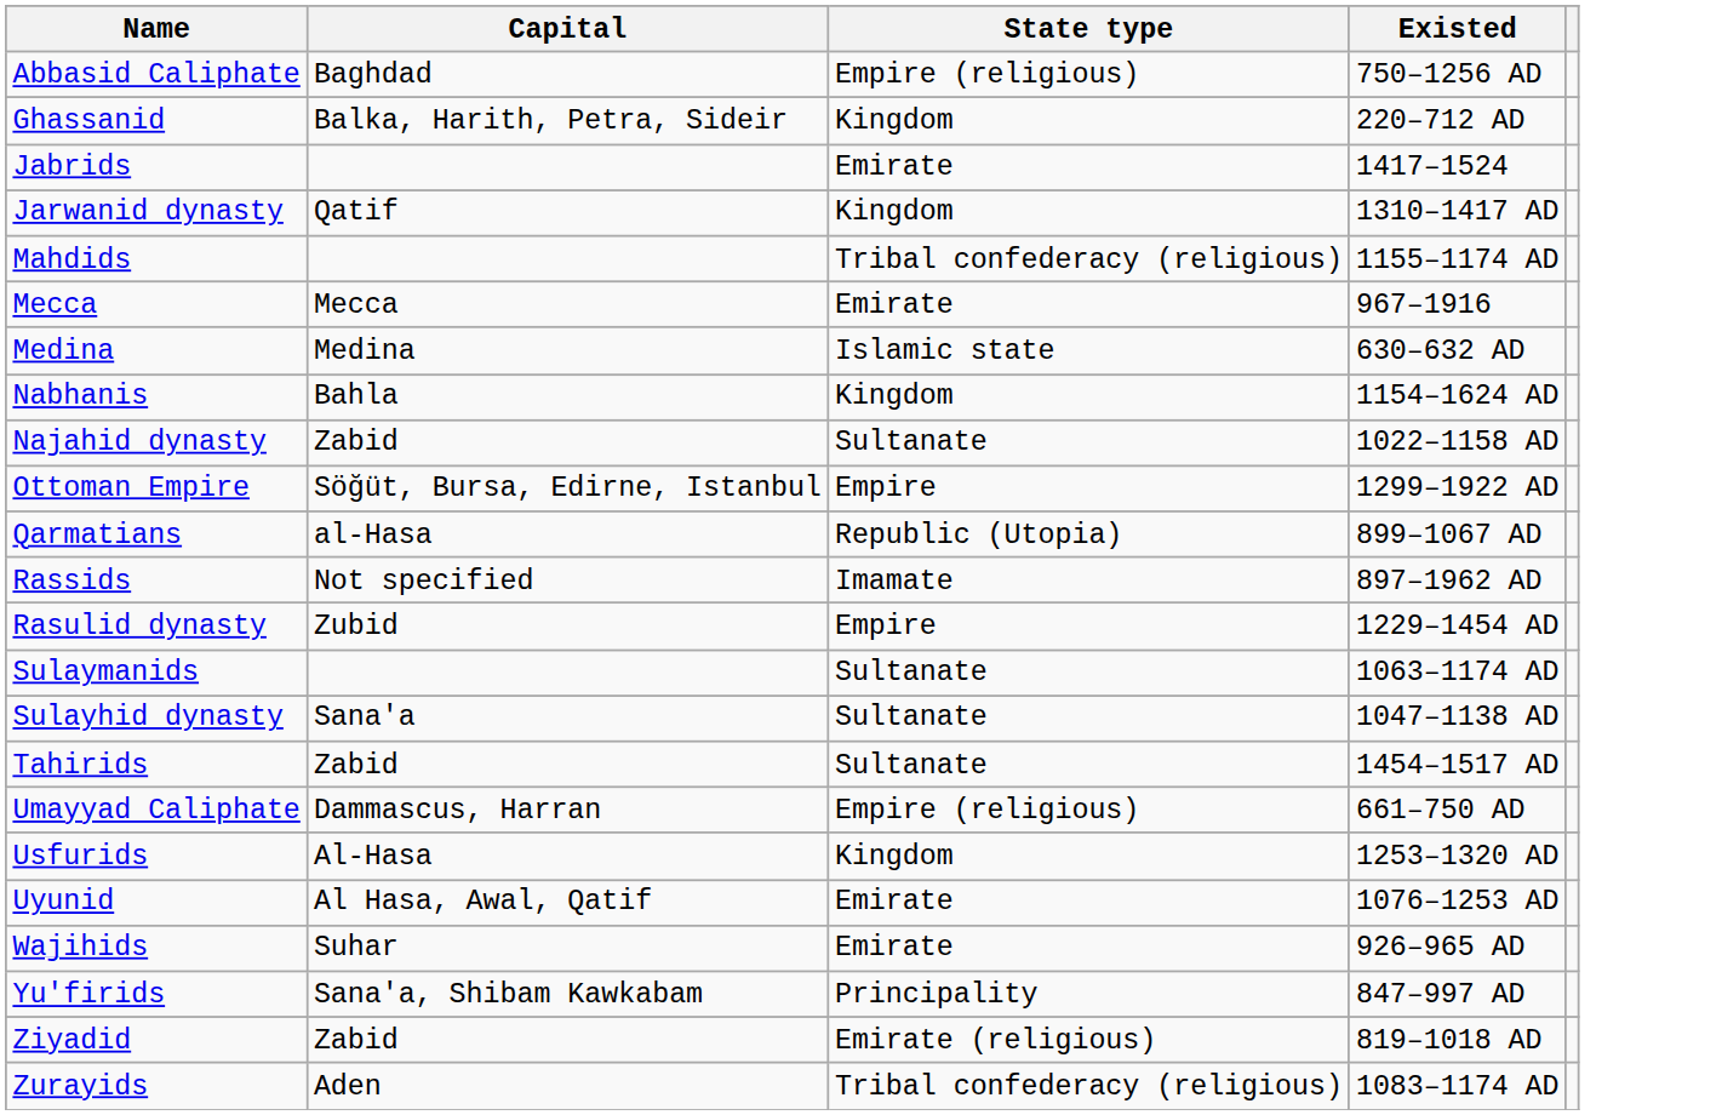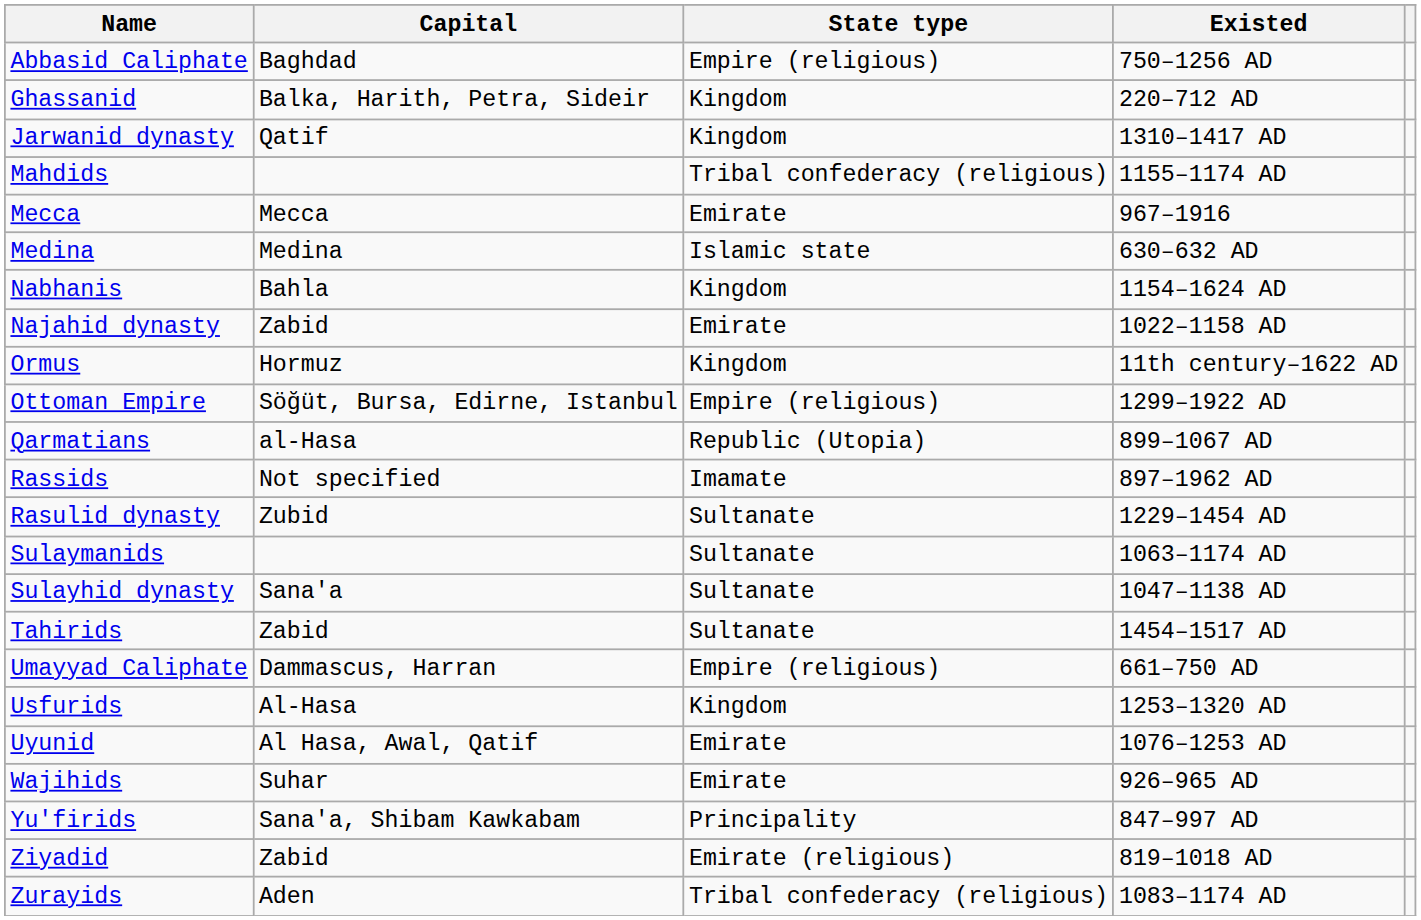- row: Jabrids | Emirate | 1417–1524
Najahid dynasty | State type: Sultanate -> Emirate
+ row: Ormus | Hormuz | Kingdom | 11th century–1622 AD
Ottoman Empire | State type: Empire -> Empire (religious)
Rasulid dynasty | State type: Empire -> Sultanate
